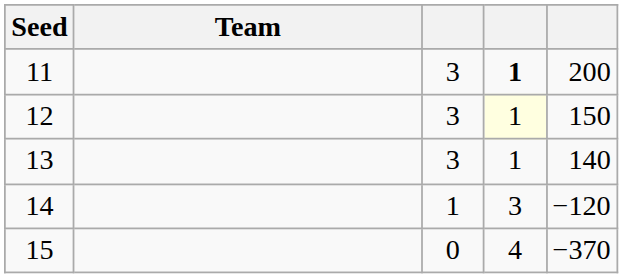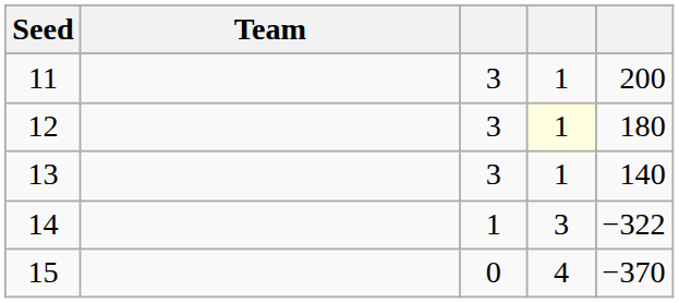11 | column 4: bold -> normal
12 | column 5: 150 -> 180
14 | column 5: −120 -> −322
